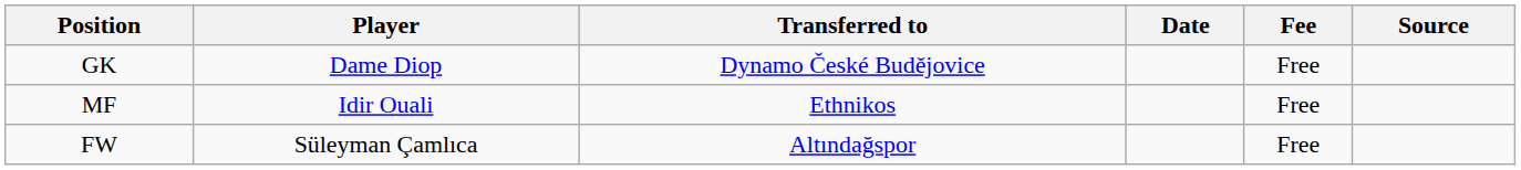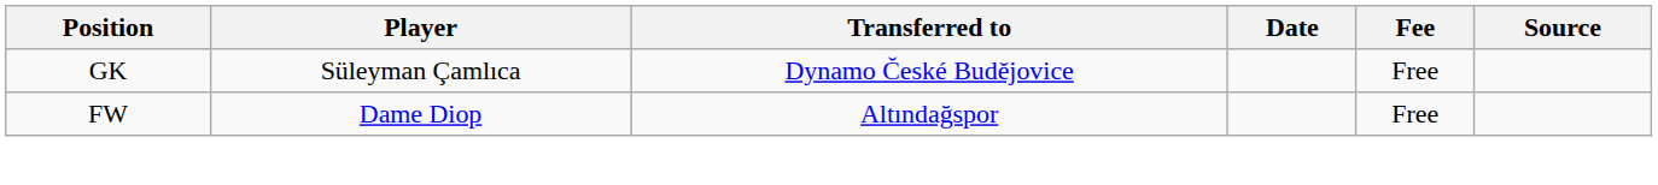GK | Player: Dame Diop -> Süleyman Çamlıca
- row: MF | Idir Ouali | Ethnikos | Free
FW | Player: Süleyman Çamlıca -> Dame Diop
